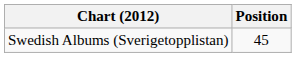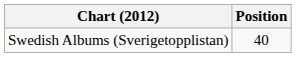Swedish Albums (Sverigetopplistan) | Position: 45 -> 40
